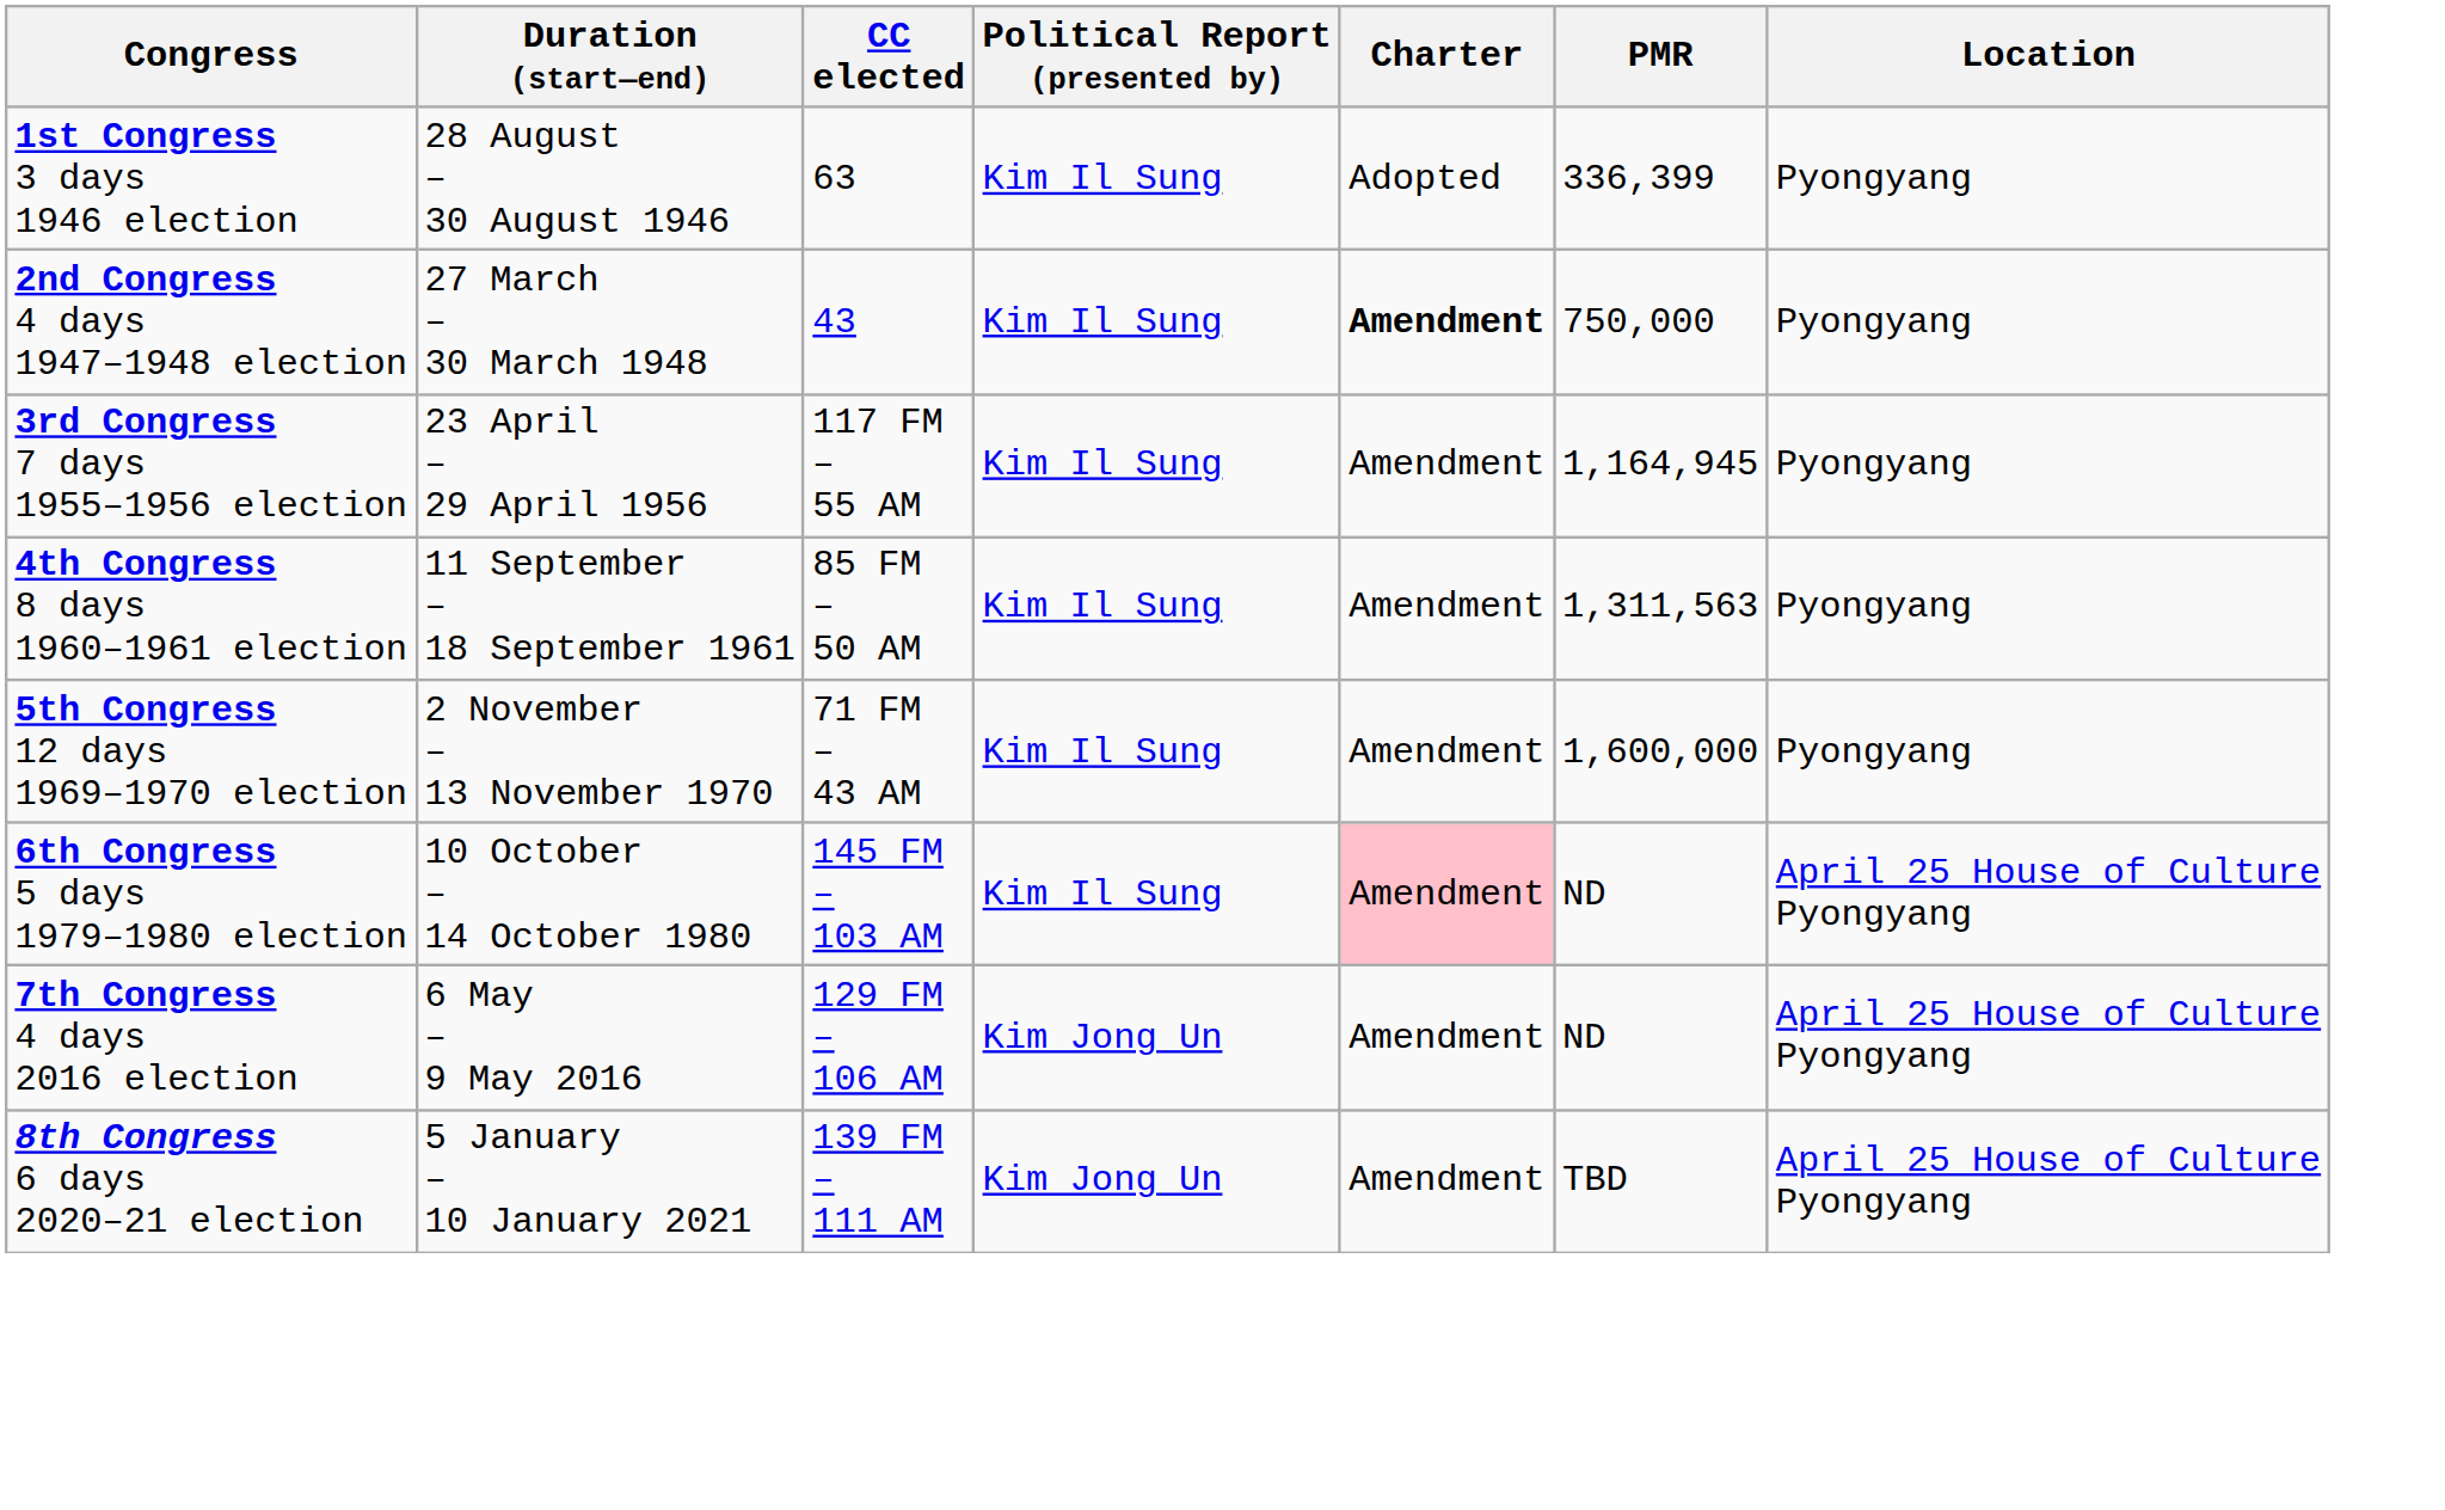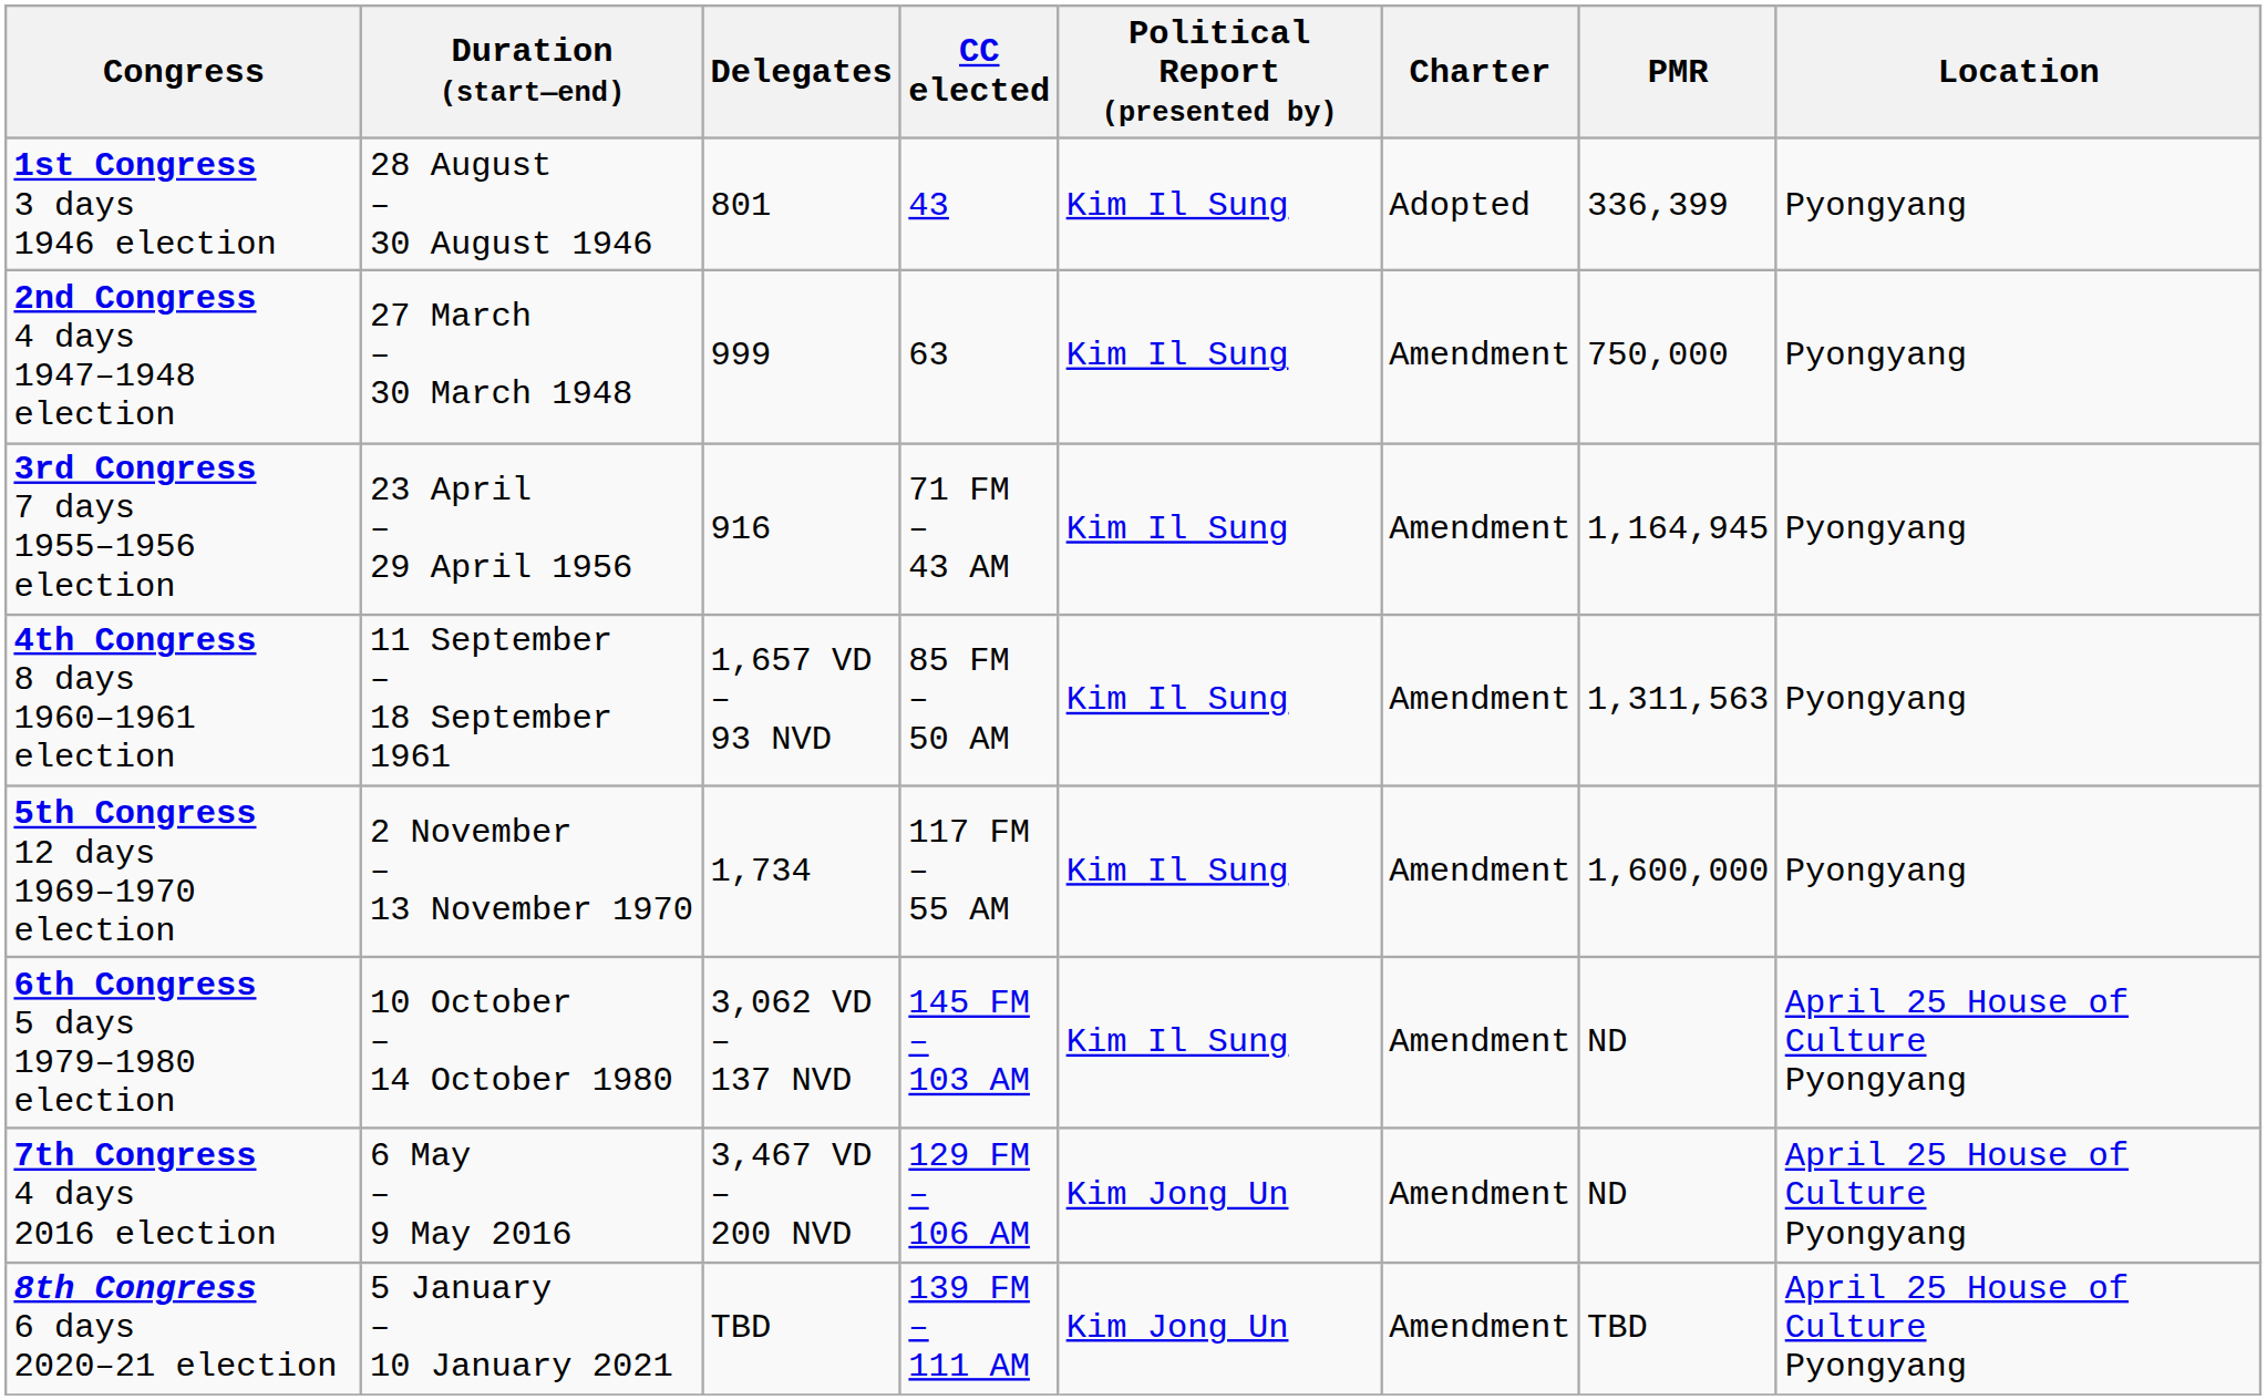+ column: Delegates | 801 | 999 | 916 | 1,657 VD – 93 NVD | 1,734 | 3,062 VD – 137 NVD | 3,467 VD – 200 NVD | TBD
1st Congress 3 days 1946 election | CC elected: 63 -> 43
2nd Congress 4 days 1947–1948 election | CC elected: 43 -> 63
2nd Congress 4 days 1947–1948 election | Charter: bold -> normal
3rd Congress 7 days 1955–1956 election | CC elected: 117 FM – 55 AM -> 71 FM – 43 AM
5th Congress 12 days 1969–1970 election | CC elected: 71 FM – 43 AM -> 117 FM – 55 AM
6th Congress 5 days 1979–1980 election | Charter: pink background -> no background
